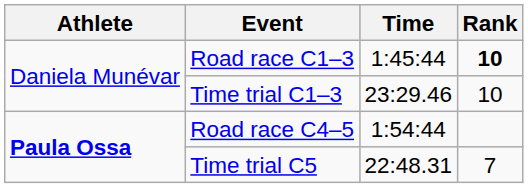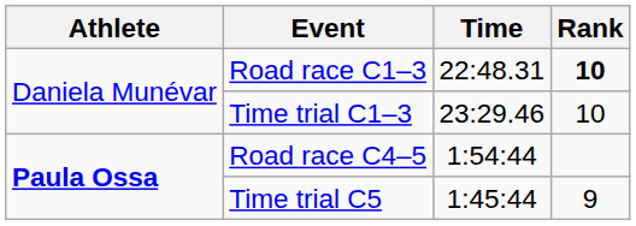Road race C1–3 | Time: 1:45:44 -> 22:48.31
Time trial C5 | Time: 22:48.31 -> 1:45:44
Time trial C5 | Rank: 7 -> 9
